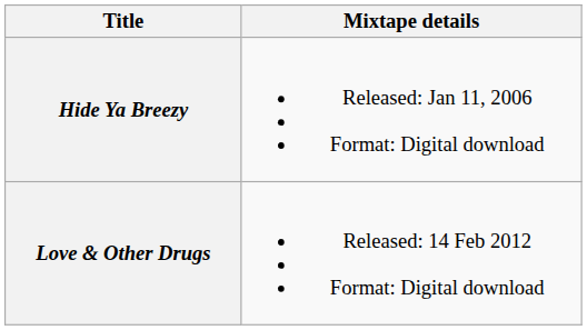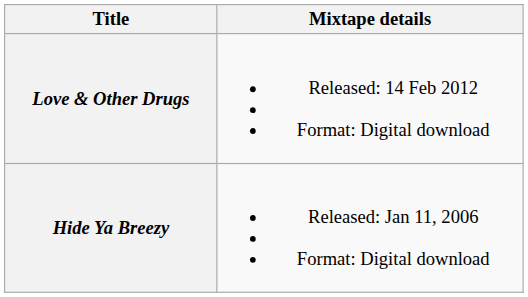rows swapped: Hide Ya Breezy <-> Love & Other Drugs
